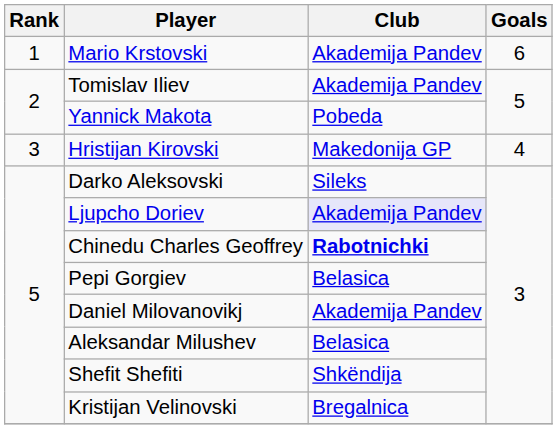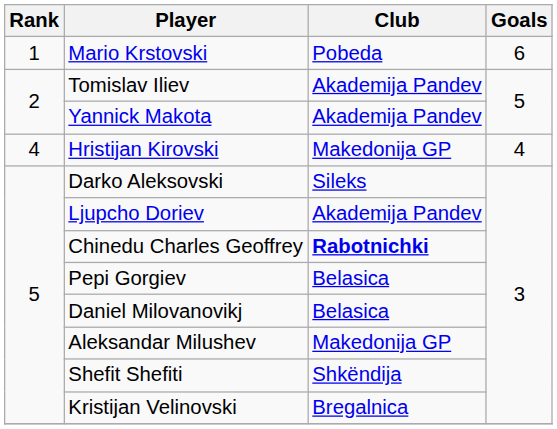Mario Krstovski | Club: Akademija Pandev -> Pobeda
Yannick Makota | Club: Pobeda -> Akademija Pandev
Hristijan Kirovski | Rank: 3 -> 4
Ljupcho Doriev | Club: lavender background -> no background
Daniel Milovanovikj | Club: Akademija Pandev -> Belasica
Aleksandar Milushev | Club: Belasica -> Makedonija GP
